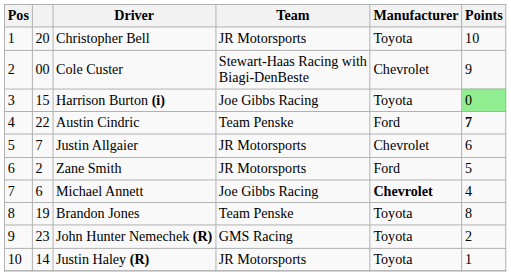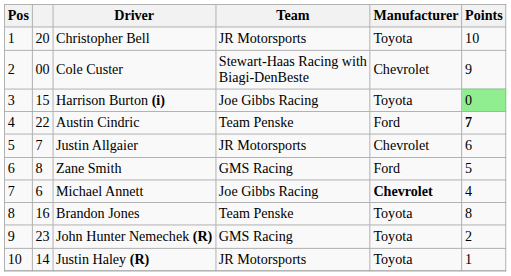Zane Smith | column 2: 2 -> 8
Zane Smith | Team: JR Motorsports -> GMS Racing
Brandon Jones | column 2: 19 -> 16
